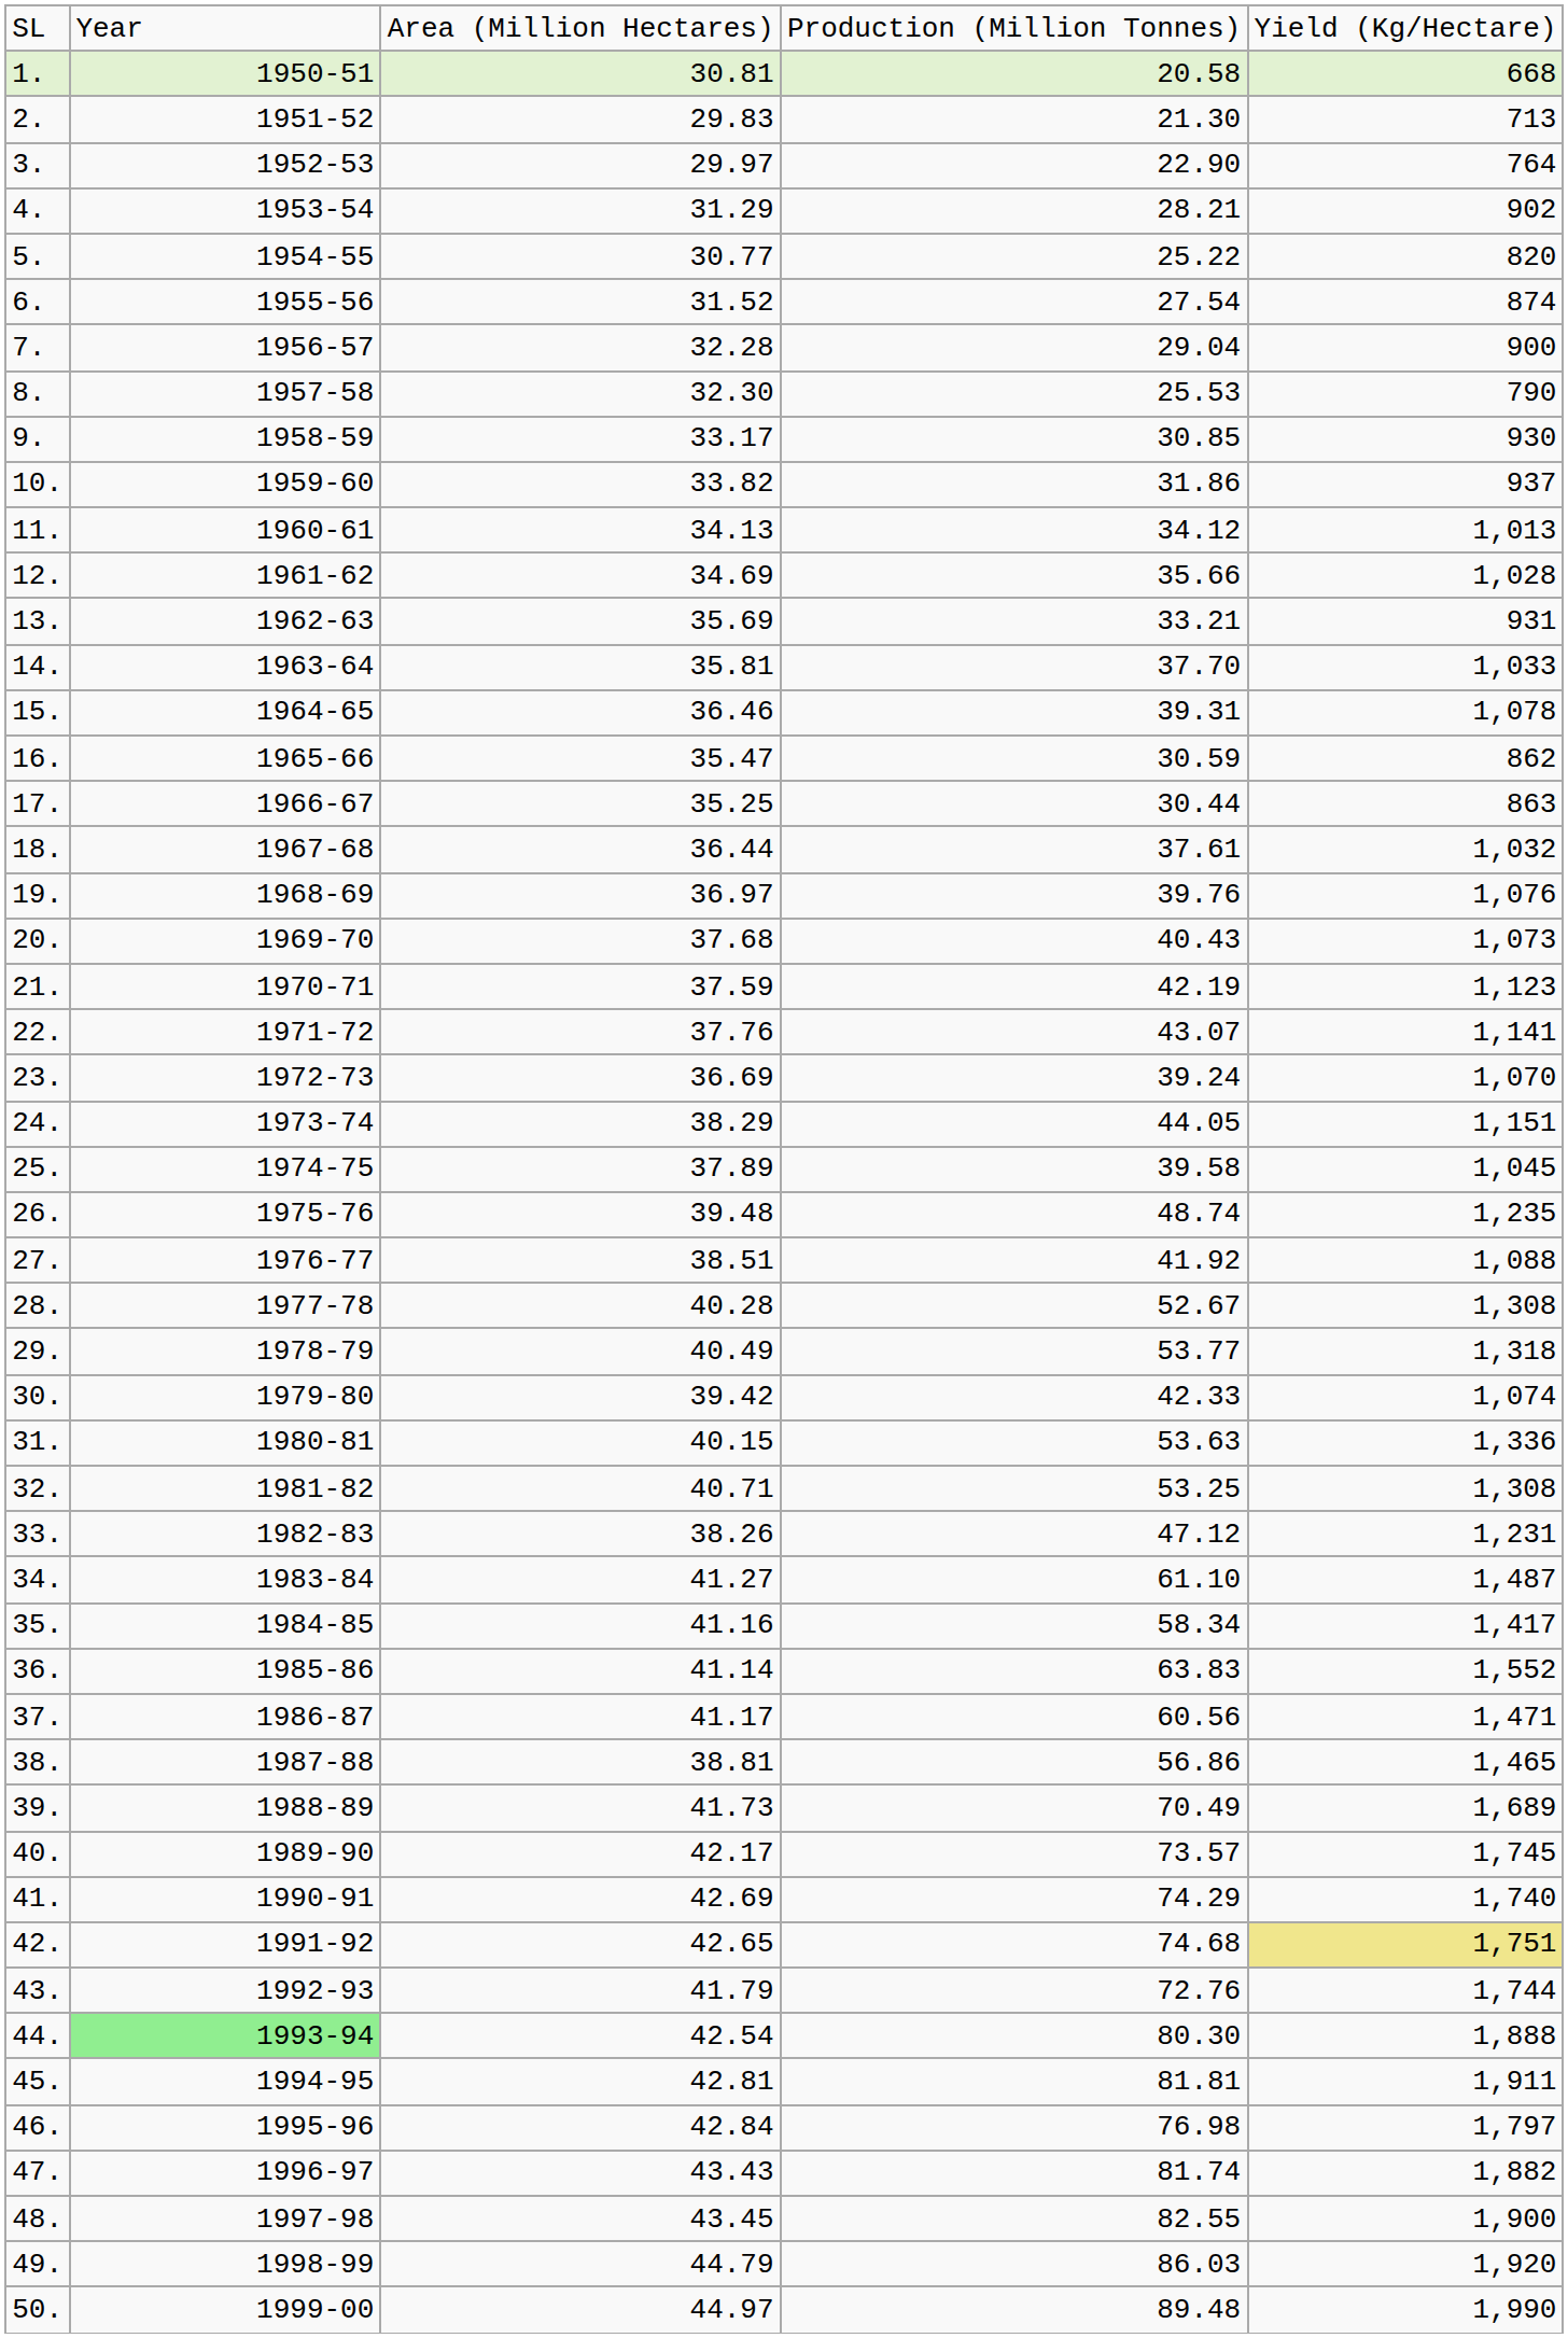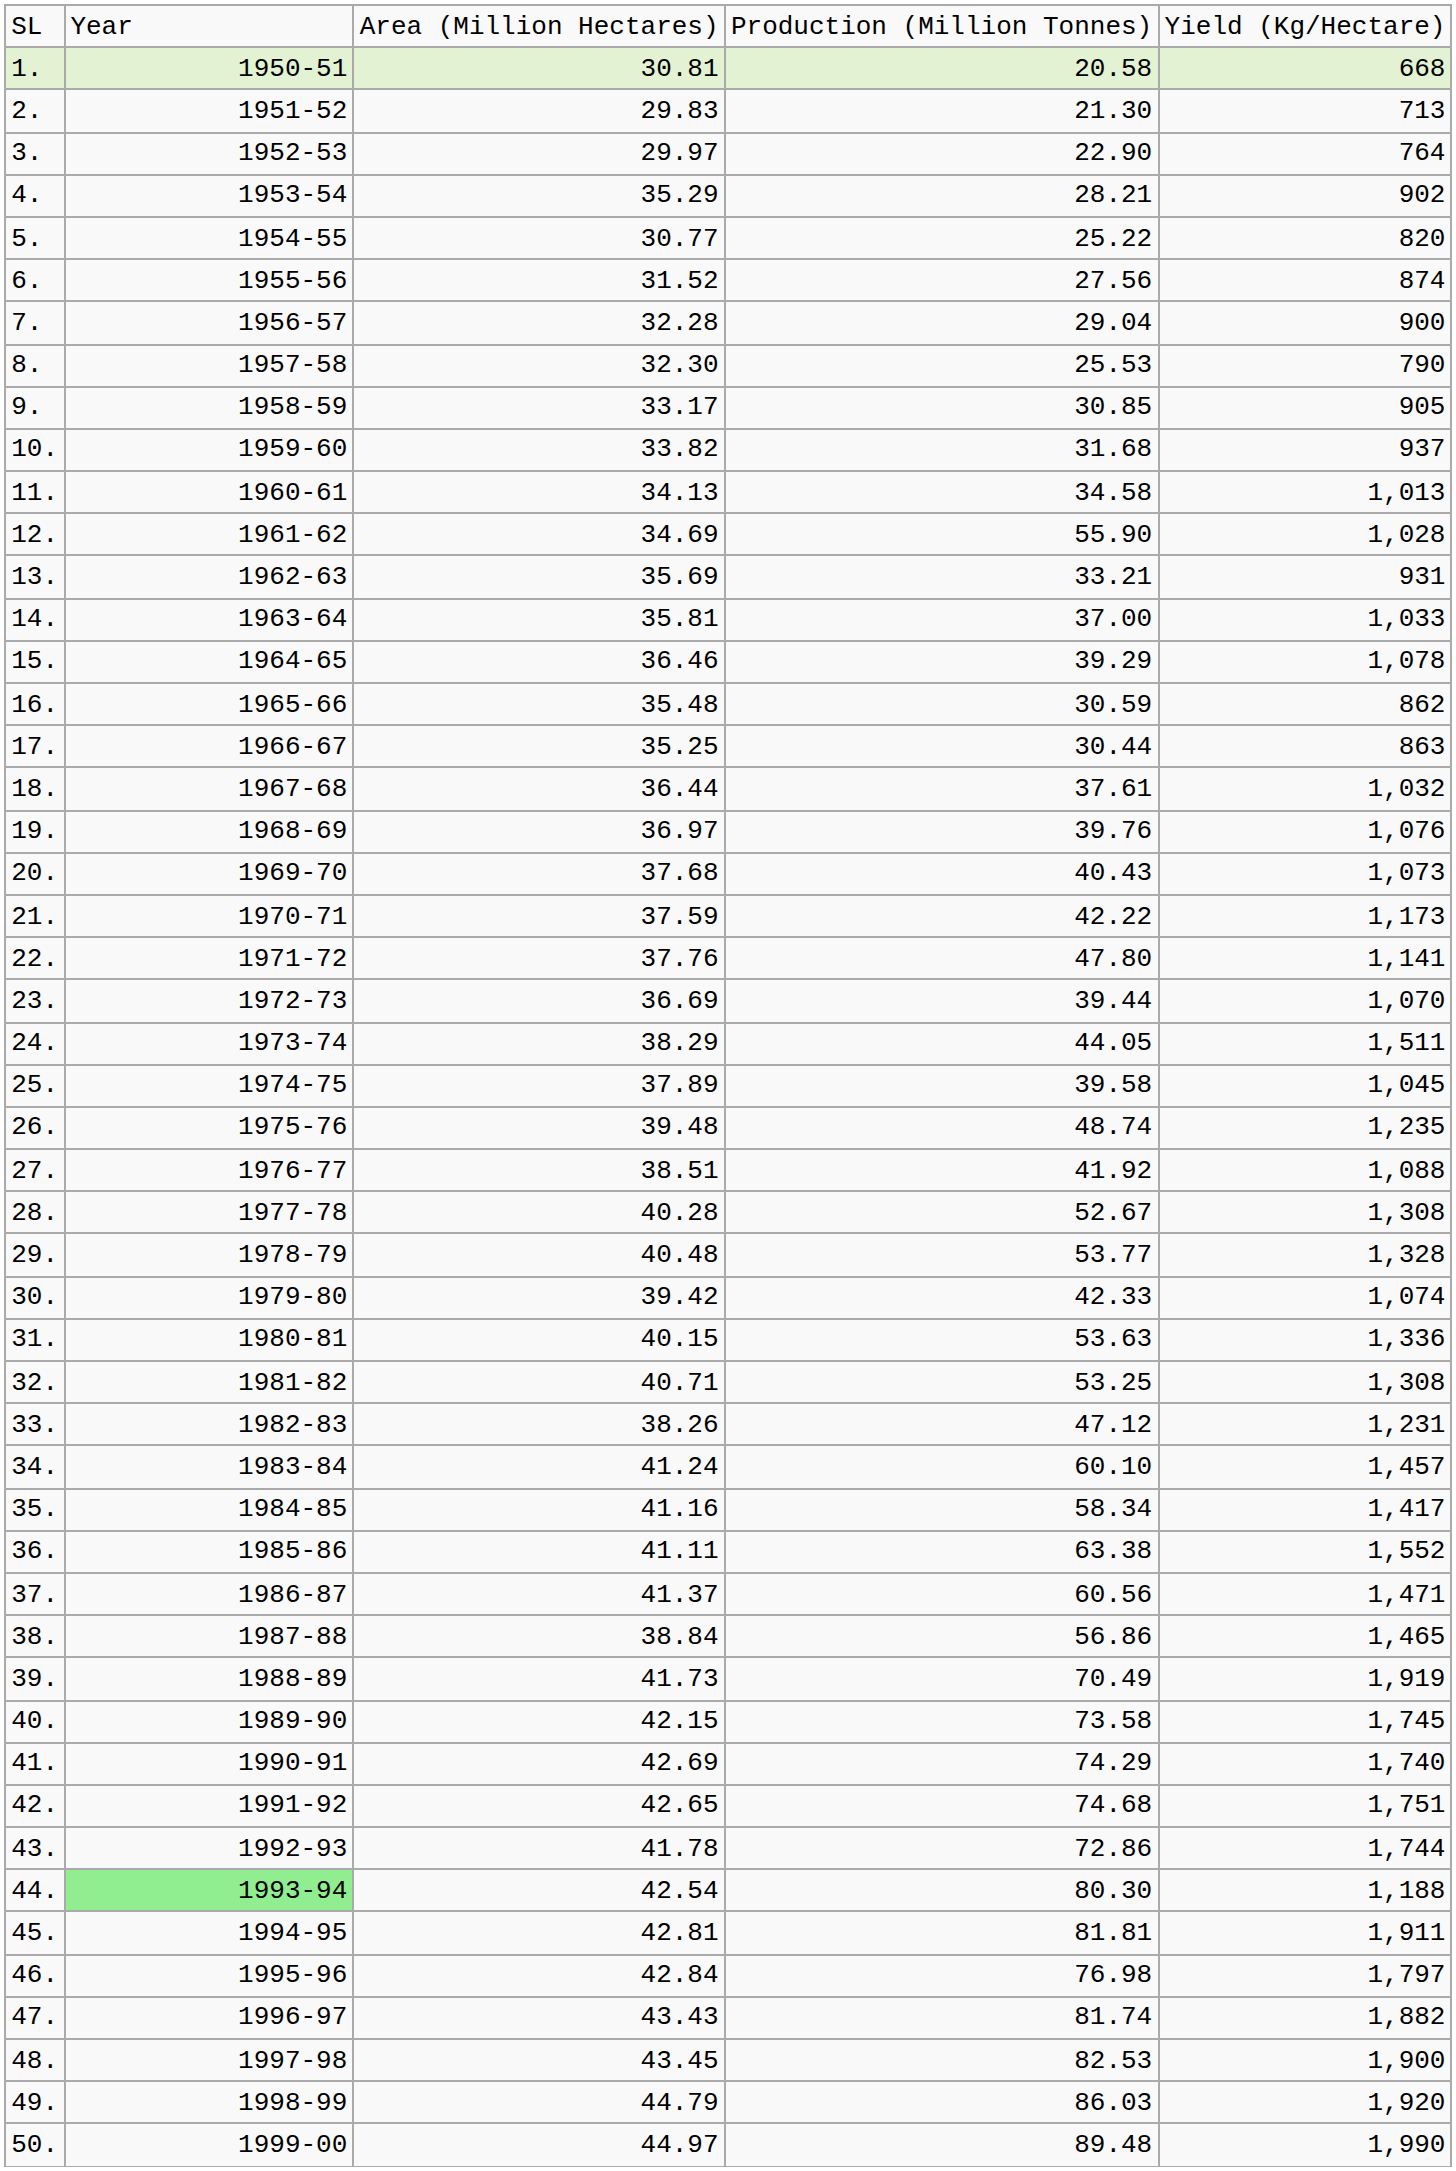4. | column 3: 31.29 -> 35.29
6. | column 4: 27.54 -> 27.56
9. | column 5: 930 -> 905
10. | column 4: 31.86 -> 31.68
11. | column 4: 34.12 -> 34.58
12. | column 4: 35.66 -> 55.90
14. | column 4: 37.70 -> 37.00
15. | column 4: 39.31 -> 39.29
16. | column 3: 35.47 -> 35.48
21. | column 4: 42.19 -> 42.22
21. | column 5: 1,123 -> 1,173
22. | column 4: 43.07 -> 47.80
23. | column 4: 39.24 -> 39.44
24. | column 5: 1,151 -> 1,511
29. | column 3: 40.49 -> 40.48
29. | column 5: 1,318 -> 1,328
34. | column 3: 41.27 -> 41.24
34. | column 4: 61.10 -> 60.10
34. | column 5: 1,487 -> 1,457
36. | column 3: 41.14 -> 41.11
36. | column 4: 63.83 -> 63.38
37. | column 3: 41.17 -> 41.37
38. | column 3: 38.81 -> 38.84
39. | column 5: 1,689 -> 1,919
40. | column 3: 42.17 -> 42.15
40. | column 4: 73.57 -> 73.58
42. | column 5: khaki background -> no background
43. | column 3: 41.79 -> 41.78
43. | column 4: 72.76 -> 72.86
44. | column 5: 1,888 -> 1,188
48. | column 4: 82.55 -> 82.53
